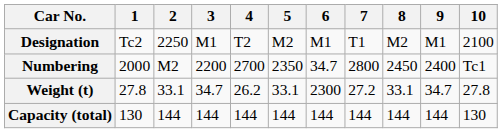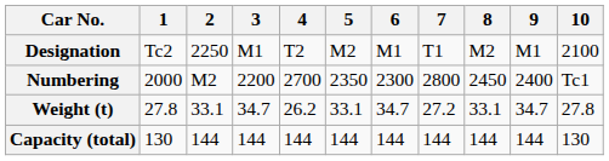Numbering | 6: 34.7 -> 2300
Weight (t) | 6: 2300 -> 34.7
